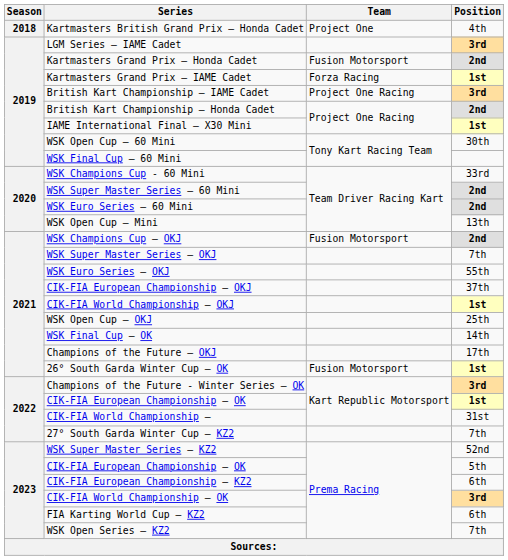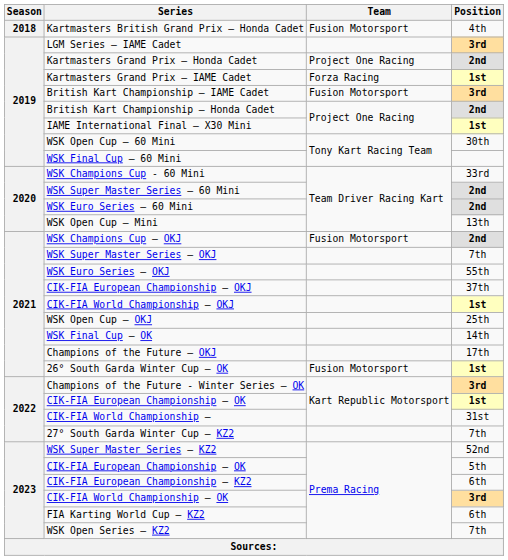Kartmasters British Grand Prix — Honda Cadet | Team: Project One -> Fusion Motorsport
Kartmasters Grand Prix — Honda Cadet | Team: Fusion Motorsport -> Project One Racing
British Kart Championship — IAME Cadet | Team: Project One Racing -> Fusion Motorsport
